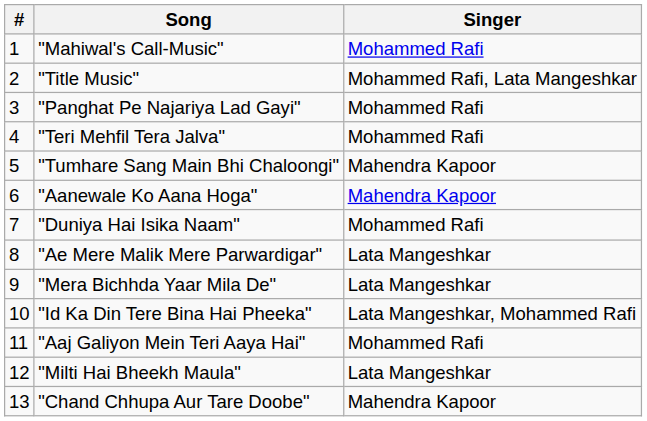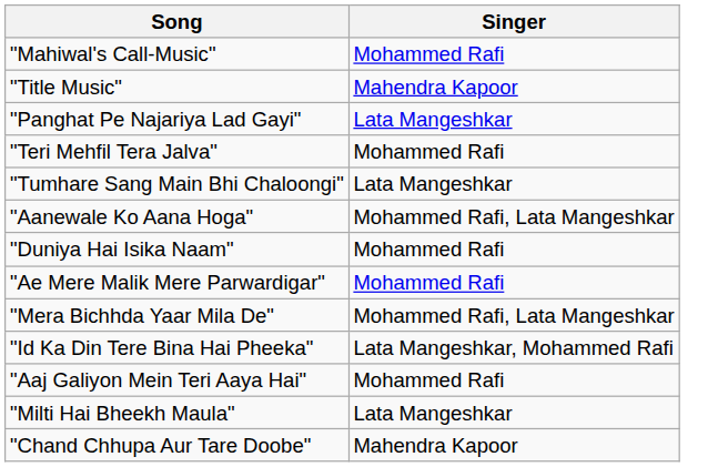- column: # | 1 | 2 | 3 | 4 | 5 | 6 | 7 | 8 | 9 | 10 | 11 | 12 | 13
"Title Music" | Singer: Mohammed Rafi, Lata Mangeshkar -> Mahendra Kapoor
"Panghat Pe Najariya Lad Gayi" | Singer: Mohammed Rafi -> Lata Mangeshkar
"Tumhare Sang Main Bhi Chaloongi" | Singer: Mahendra Kapoor -> Lata Mangeshkar
"Aanewale Ko Aana Hoga" | Singer: Mahendra Kapoor -> Mohammed Rafi, Lata Mangeshkar
"Ae Mere Malik Mere Parwardigar" | Singer: Lata Mangeshkar -> Mohammed Rafi
"Mera Bichhda Yaar Mila De" | Singer: Lata Mangeshkar -> Mohammed Rafi, Lata Mangeshkar
